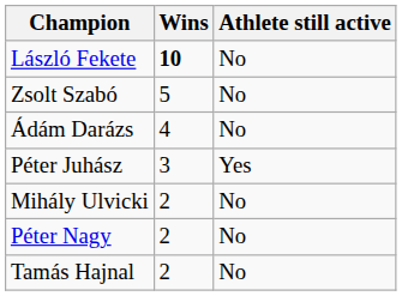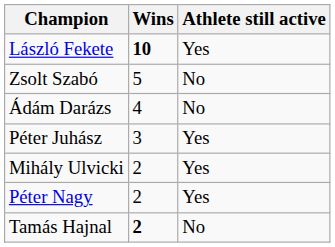László Fekete | Athlete still active: No -> Yes
Mihály Ulvicki | Athlete still active: No -> Yes
Péter Nagy | Athlete still active: No -> Yes
Tamás Hajnal | Wins: normal -> bold
